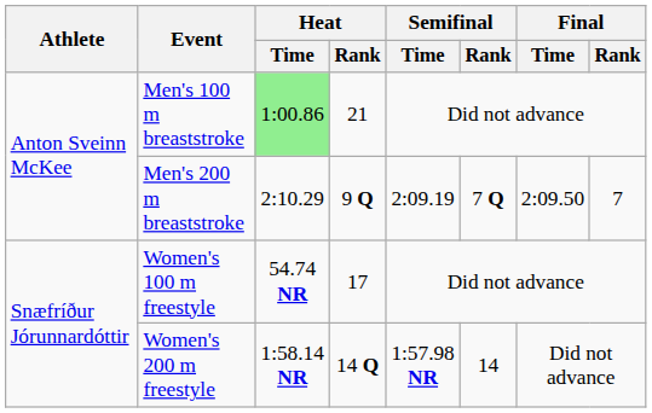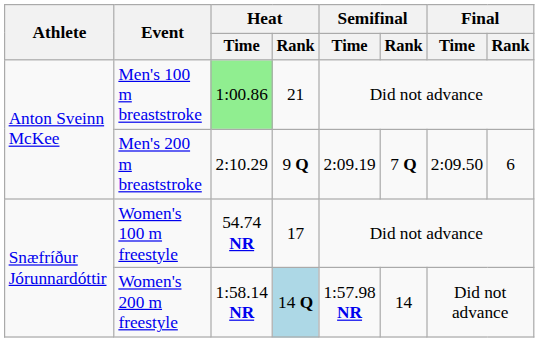Men's 200 m breaststroke | Final / Rank: 7 -> 6
Women's 200 m freestyle | Heat / Rank: no background -> lightblue background
